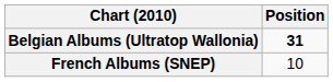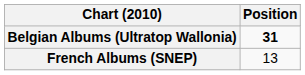French Albums (SNEP) | Position: 10 -> 13
